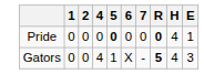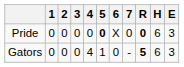+ column: 3 | 0 | 0
Pride | 6: 0 -> X
Pride | H: 4 -> 6
Pride | E: 1 -> 3
Gators | 6: X -> 0
Gators | H: 4 -> 6
